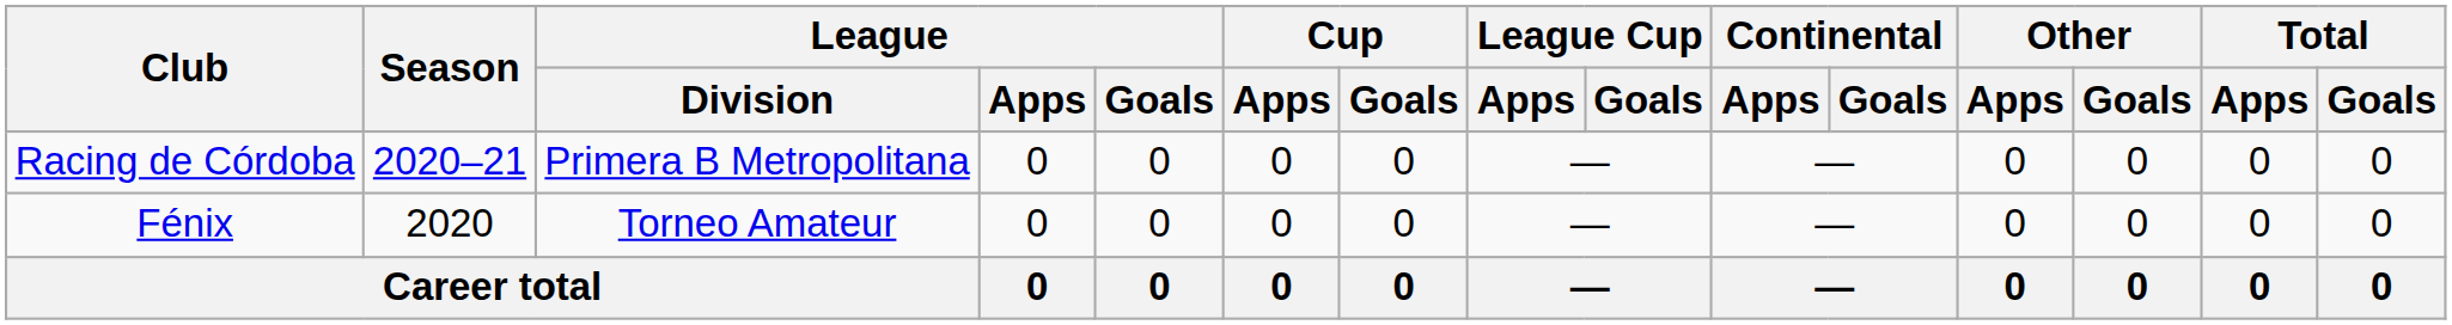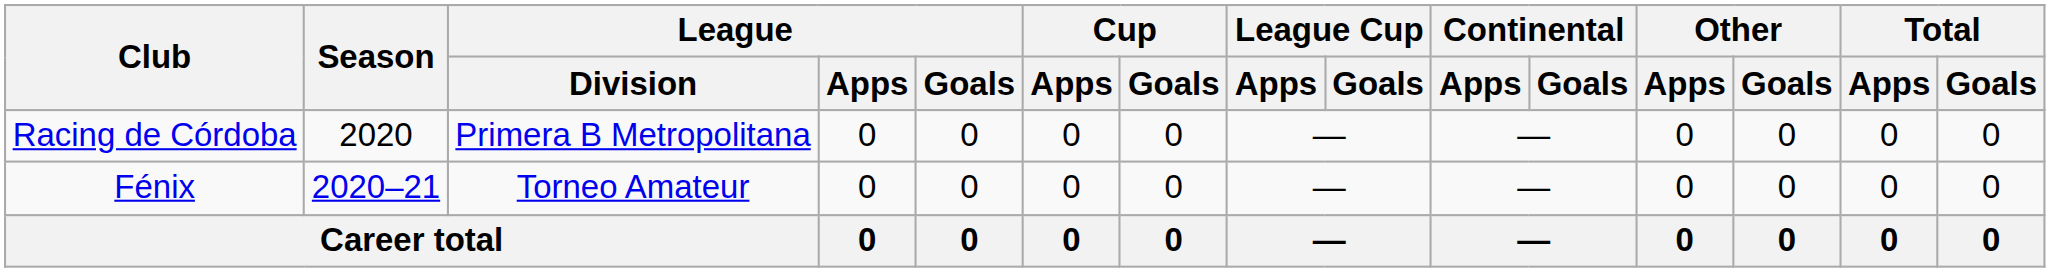Racing de Córdoba | Season: 2020–21 -> 2020
Fénix | Season: 2020 -> 2020–21
